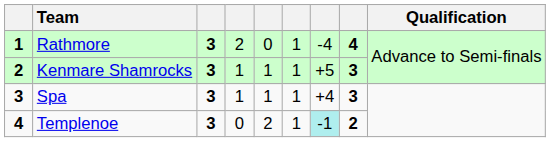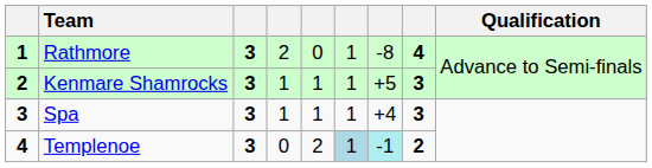Rathmore | column 7: -4 -> -8
Templenoe | column 6: no background -> lightblue background
